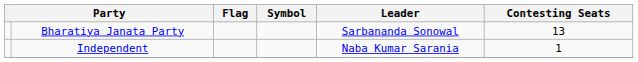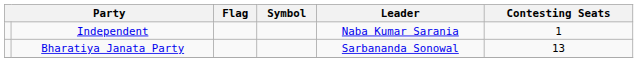rows swapped: Bharatiya Janata Party <-> Independent
